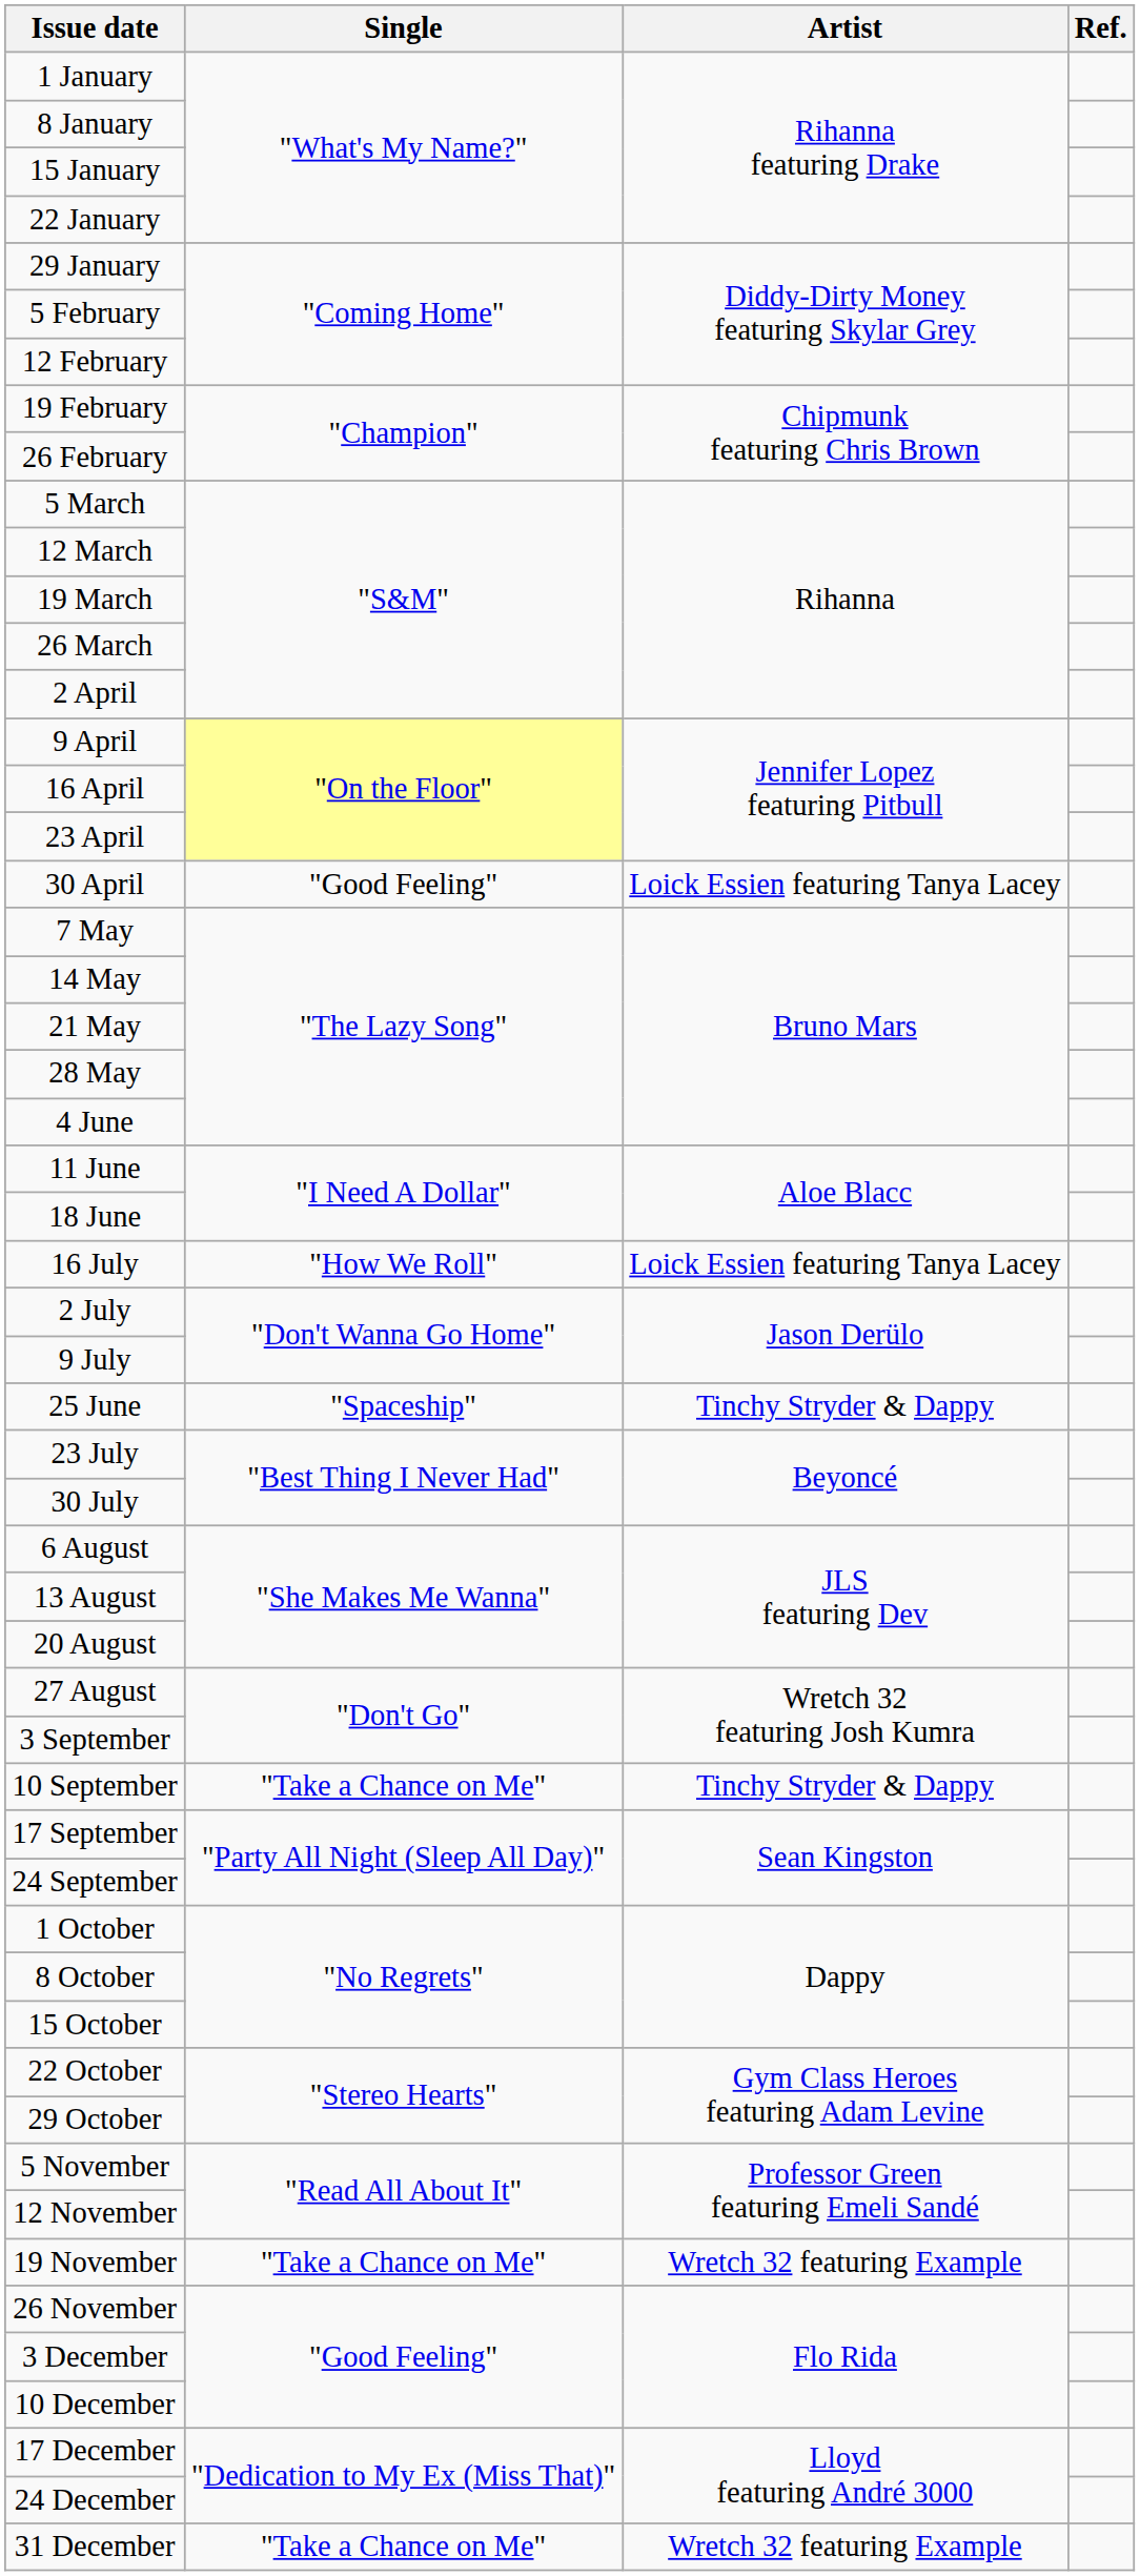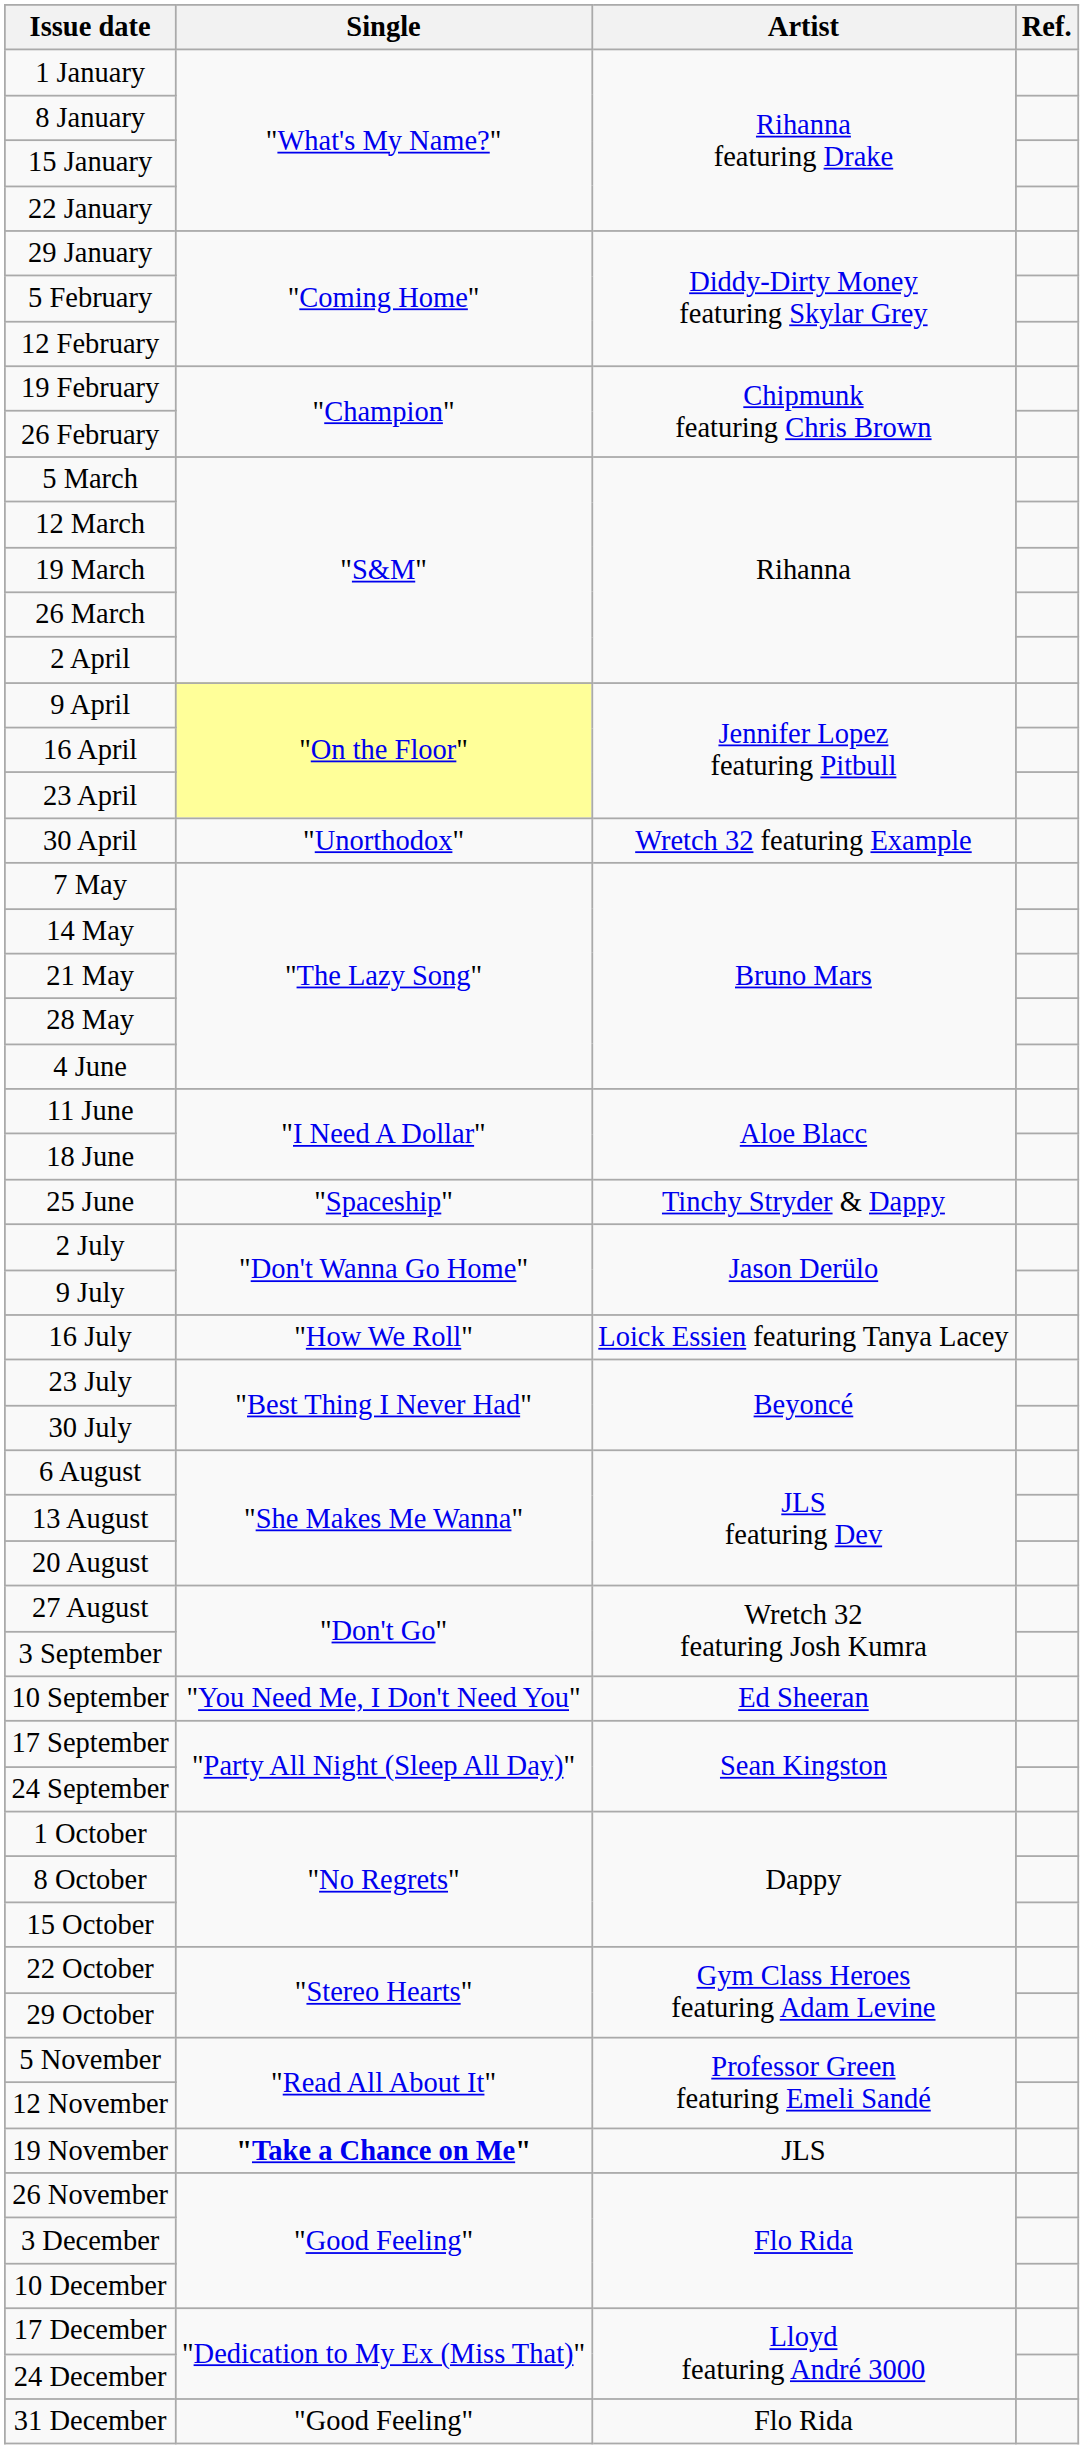30 April | Single: "Good Feeling" -> "Unorthodox"
30 April | Artist: Loick Essien featuring Tanya Lacey -> Wretch 32 featuring Example
rows swapped: 25 June <-> 16 July
10 September | Single: "Take a Chance on Me" -> "You Need Me, I Don't Need You"
10 September | Artist: Tinchy Stryder & Dappy -> Ed Sheeran
19 November | Single: normal -> bold
19 November | Artist: Wretch 32 featuring Example -> JLS
31 December | Single: "Take a Chance on Me" -> "Good Feeling"
31 December | Artist: Wretch 32 featuring Example -> Flo Rida
